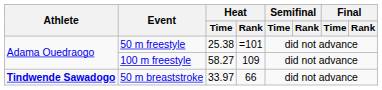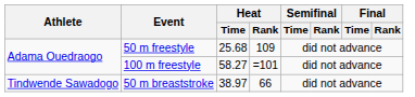50 m freestyle | Heat / Time: 25.38 -> 25.68
50 m freestyle | Heat / Rank: =101 -> 109
100 m freestyle | Heat / Rank: 109 -> =101
50 m breaststroke | Athlete: bold -> normal
50 m breaststroke | Heat / Time: 33.97 -> 38.97
